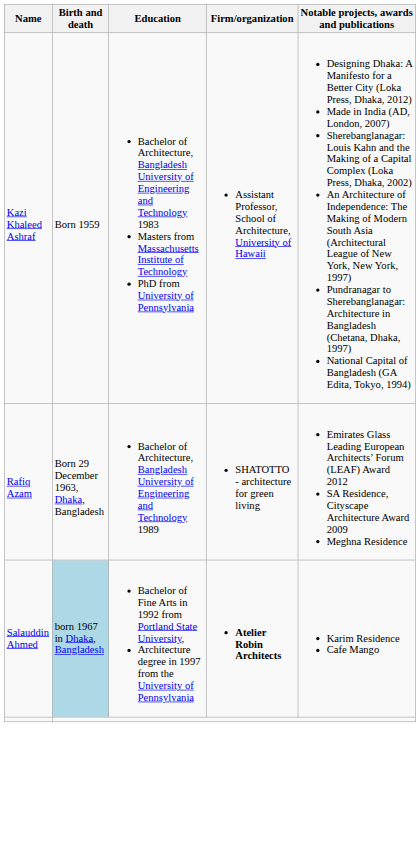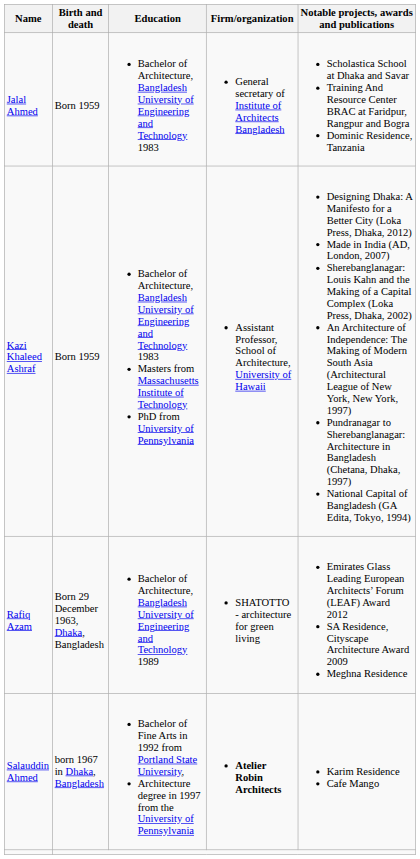+ row: Jalal Ahmed | Born 1959 | Bachelor of Architecture, Bangladesh University of Engineering and Technology 1983 | General secretary of Institute of Architects Bangladesh | Scholastica School at Dhaka and Savar Training And Resource Center BRAC at Faridpur, Rangpur and Bogra Dominic Residence, Tanzania
Salauddin Ahmed | Birth and death: lightblue background -> no background
